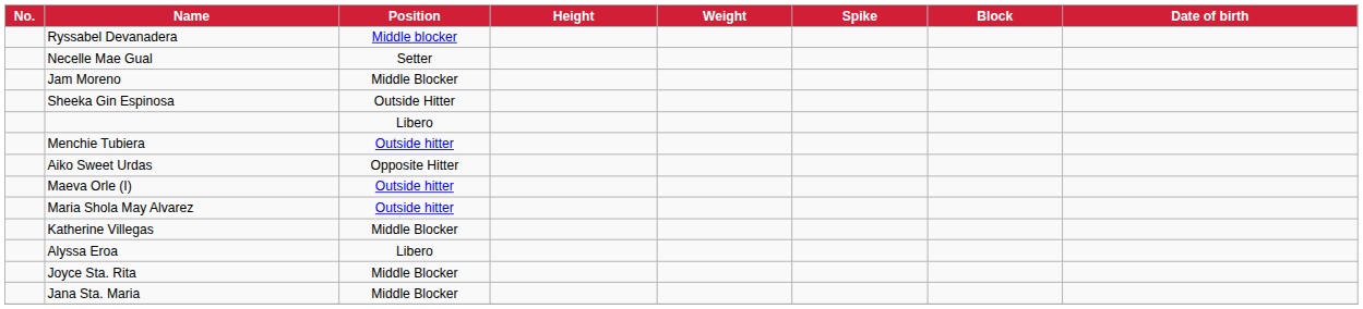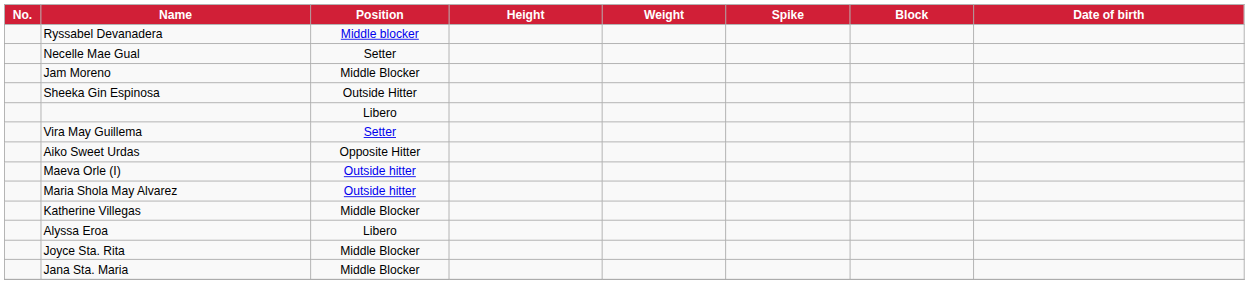+ row: Vira May Guillema | Setter
- row: Menchie Tubiera | Outside hitter
